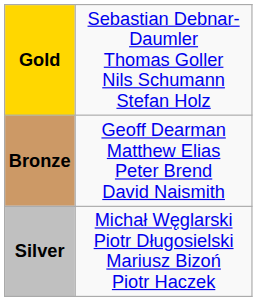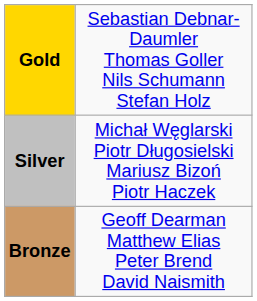rows swapped: Silver <-> Bronze
